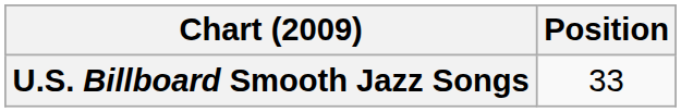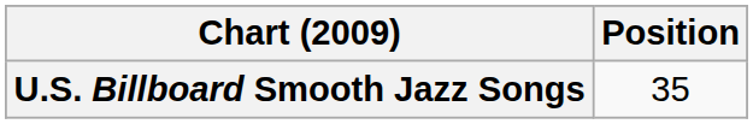U.S. Billboard Smooth Jazz Songs | Position: 33 -> 35
